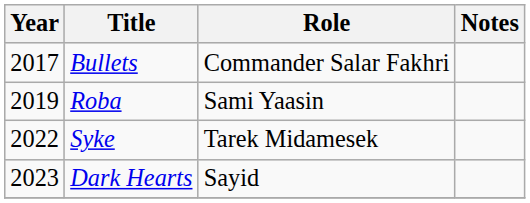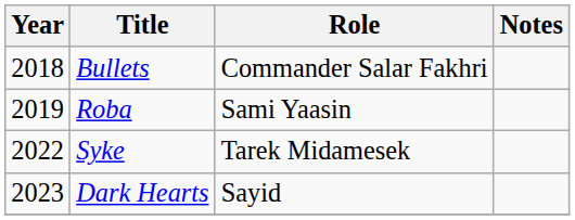Bullets | Year: 2017 -> 2018
